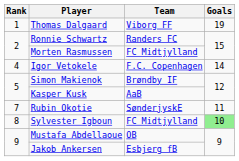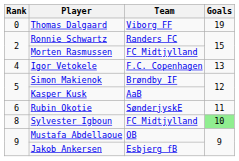Thomas Dalgaard | Rank: 1 -> 0
Igor Vetokele | Goals: 14 -> 13
Rubin Okotie | Rank: 7 -> 6
